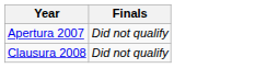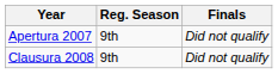+ column: Reg. Season | 9th | 9th
